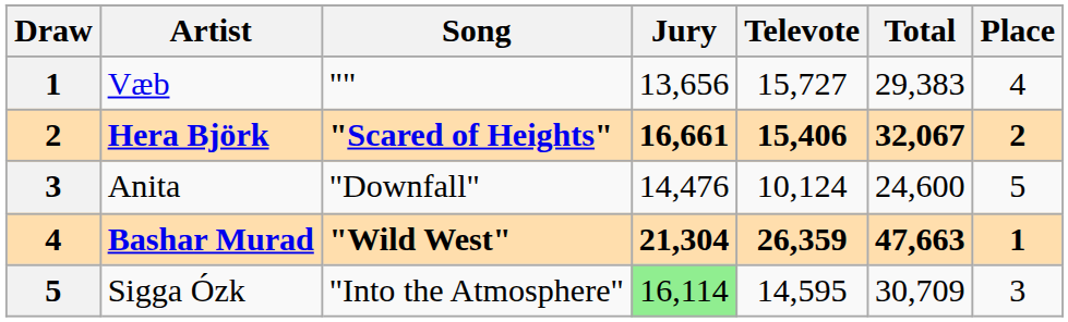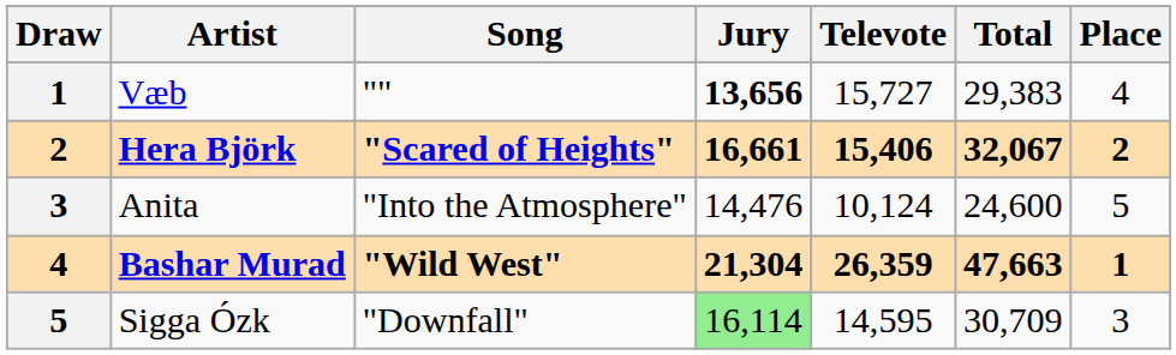Væb | Jury: normal -> bold
Anita | Song: "Downfall" -> "Into the Atmosphere"
Sigga Ózk | Song: "Into the Atmosphere" -> "Downfall"
